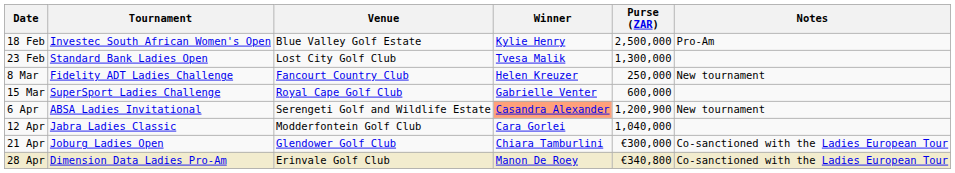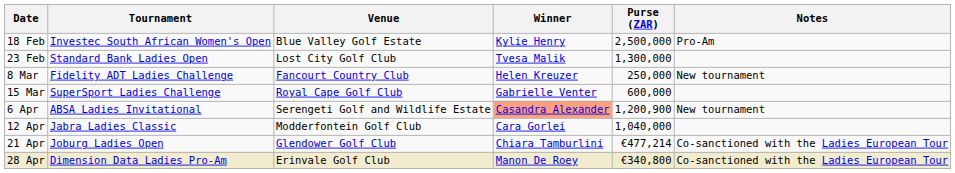21 Apr | Purse (ZAR): €300,000 -> €477,214
